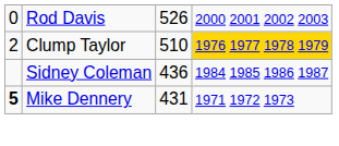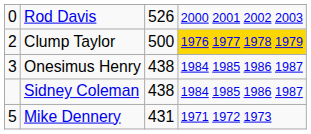Clump Taylor | column 3: 510 -> 500
+ row: 3 | Onesimus Henry | 438 | 1984 1985 1986 1987
Sidney Coleman | column 3: 436 -> 438
Mike Dennery | column 1: bold -> normal
